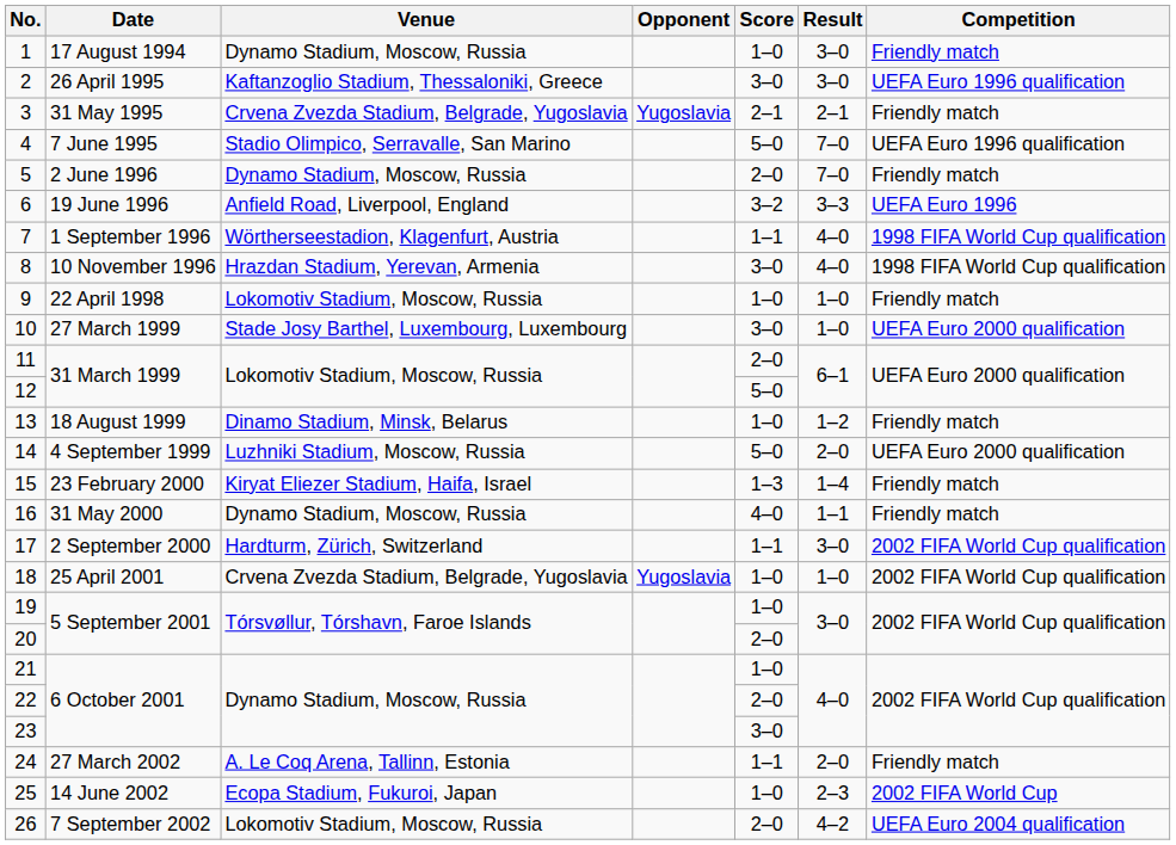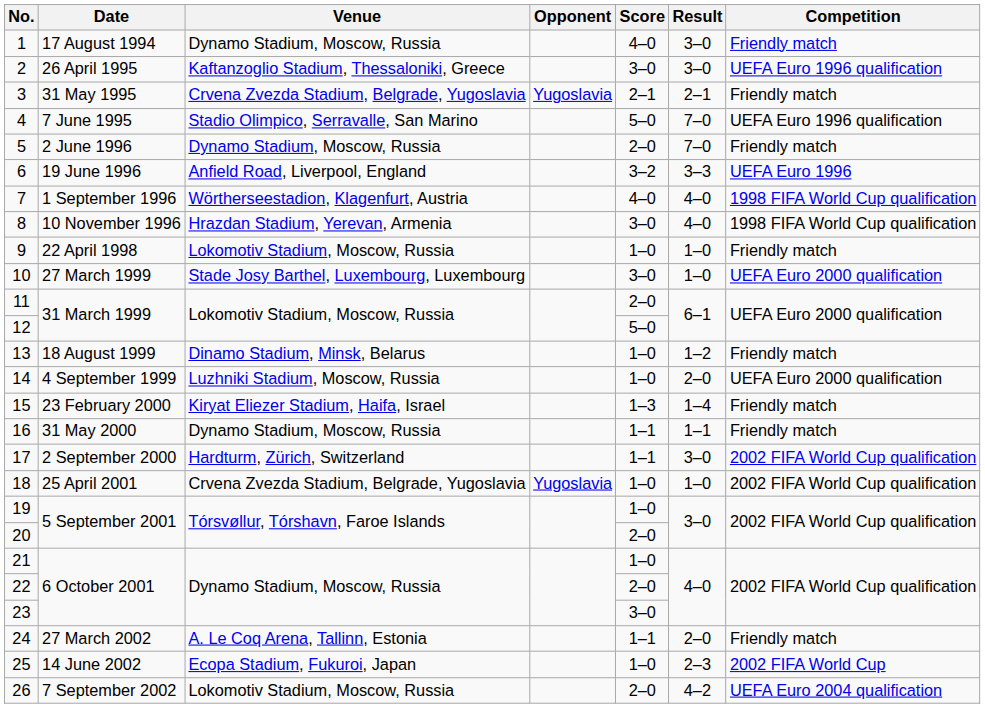1 | Score: 1–0 -> 4–0
7 | Score: 1–1 -> 4–0
14 | Score: 5–0 -> 1–0
16 | Score: 4–0 -> 1–1
